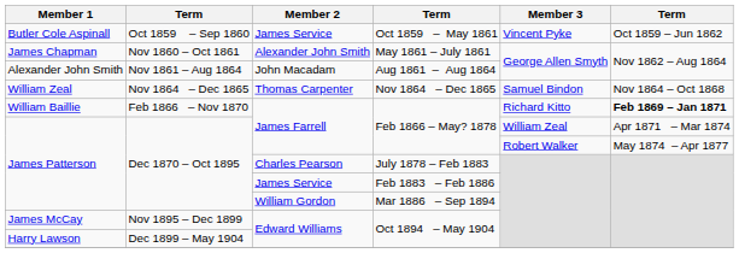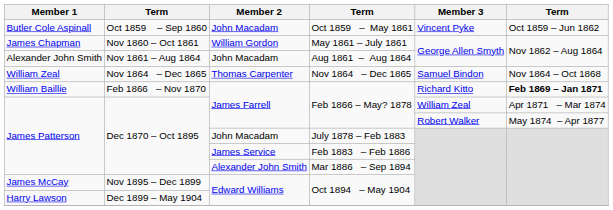Oct 1859 – May 1861 | Member 2: James Service -> John Macadam
May 1861 – July 1861 | Member 2: Alexander John Smith -> William Gordon
July 1878 – Feb 1883 | Member 2: Charles Pearson -> John Macadam
Mar 1886 – Sep 1894 | Member 2: William Gordon -> Alexander John Smith
